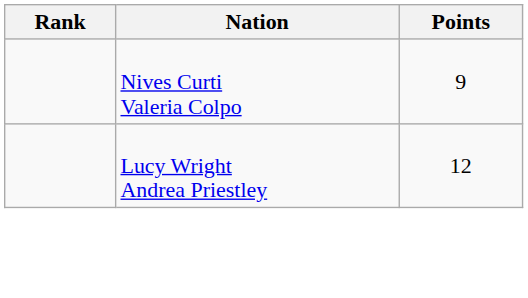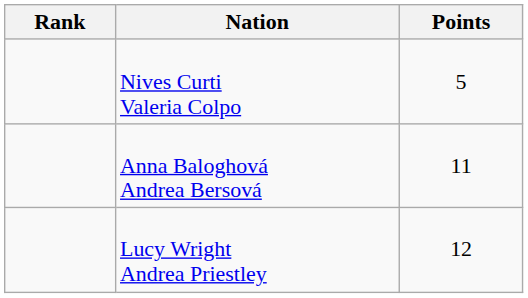Nives Curti Valeria Colpo | Points: 9 -> 5
+ row: Anna Baloghová Andrea Bersová | 11
